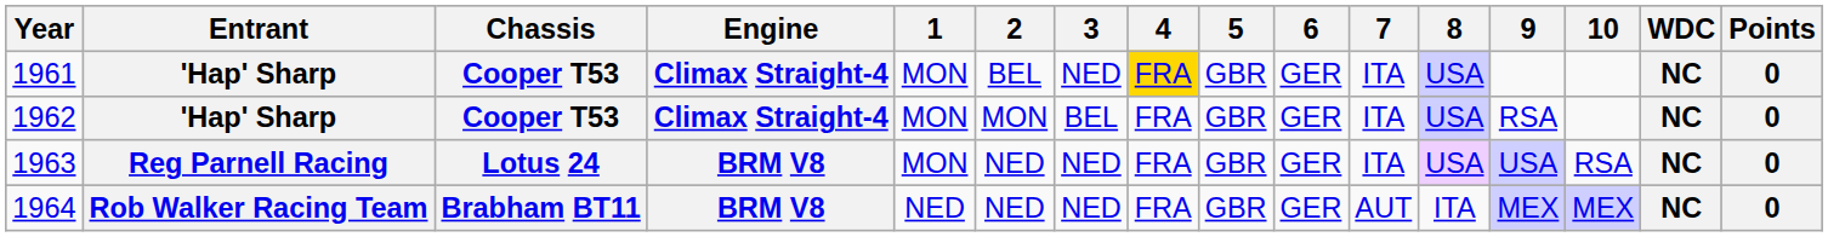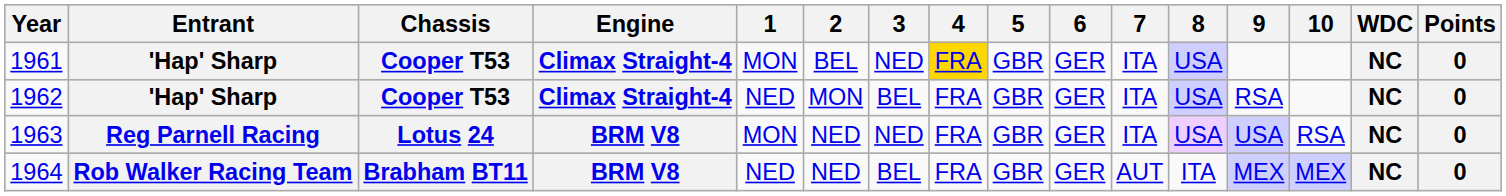1962 | 1: MON -> NED
1964 | 3: NED -> BEL
